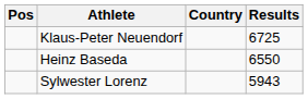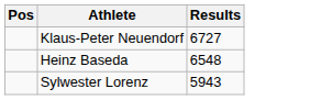- column: Country
Klaus-Peter Neuendorf | Results: 6725 -> 6727
Heinz Baseda | Results: 6550 -> 6548
